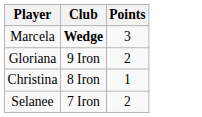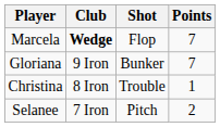+ column: Shot | Flop | Bunker | Trouble | Pitch
Marcela | Points: 3 -> 7
Gloriana | Points: 2 -> 7
